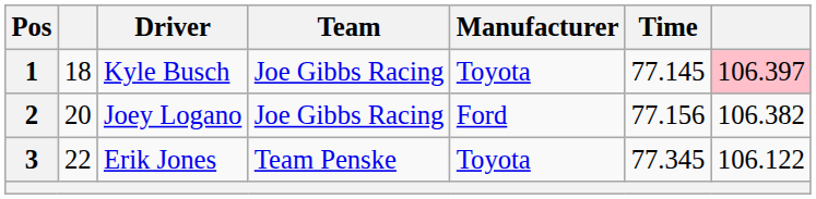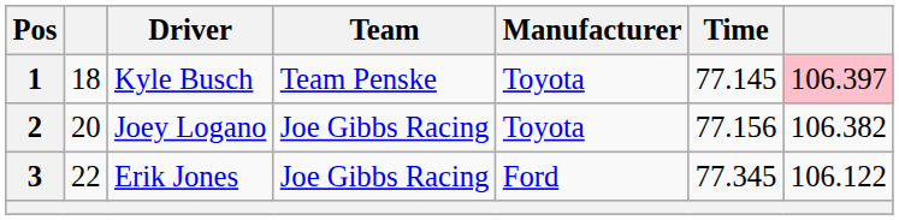1 | Team: Joe Gibbs Racing -> Team Penske
2 | Manufacturer: Ford -> Toyota
3 | Team: Team Penske -> Joe Gibbs Racing
3 | Manufacturer: Toyota -> Ford
